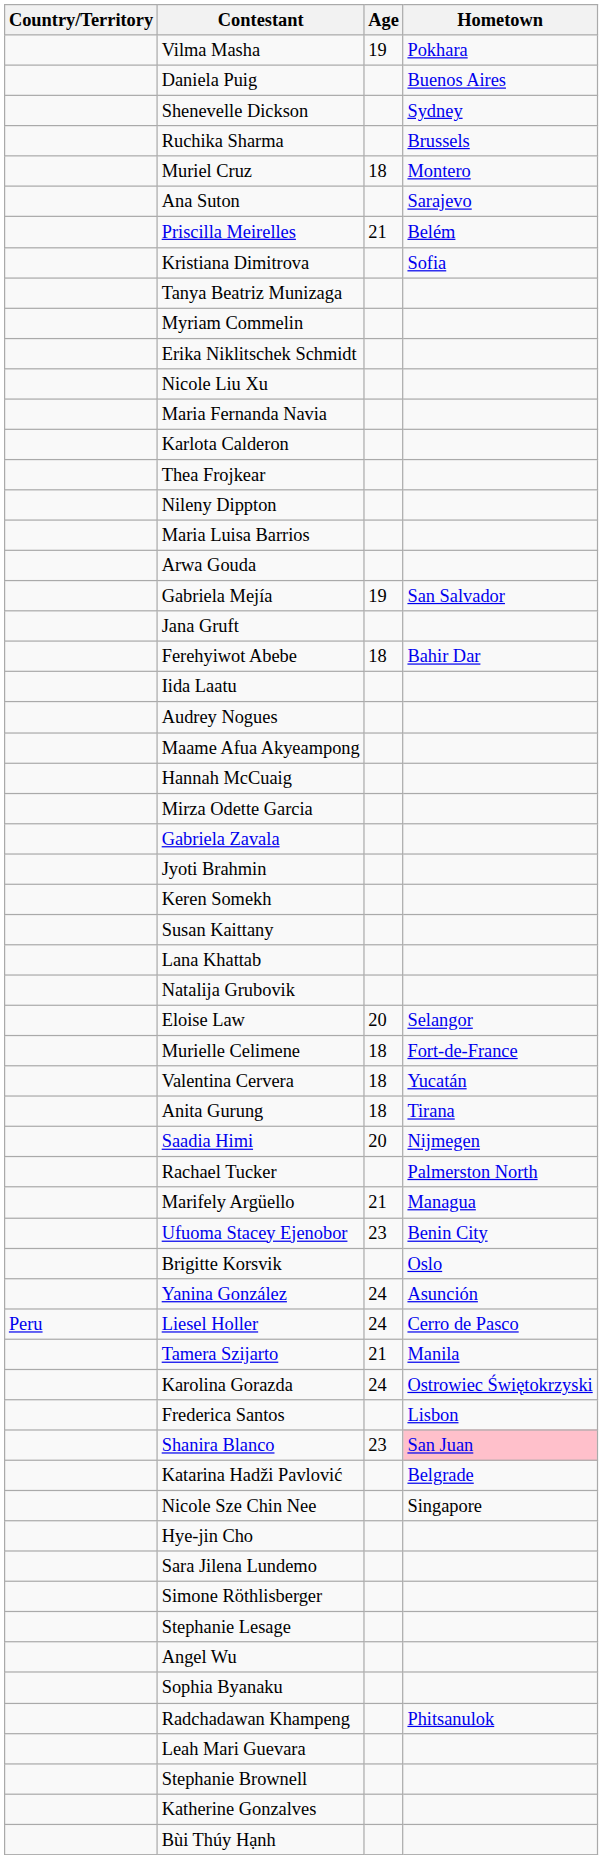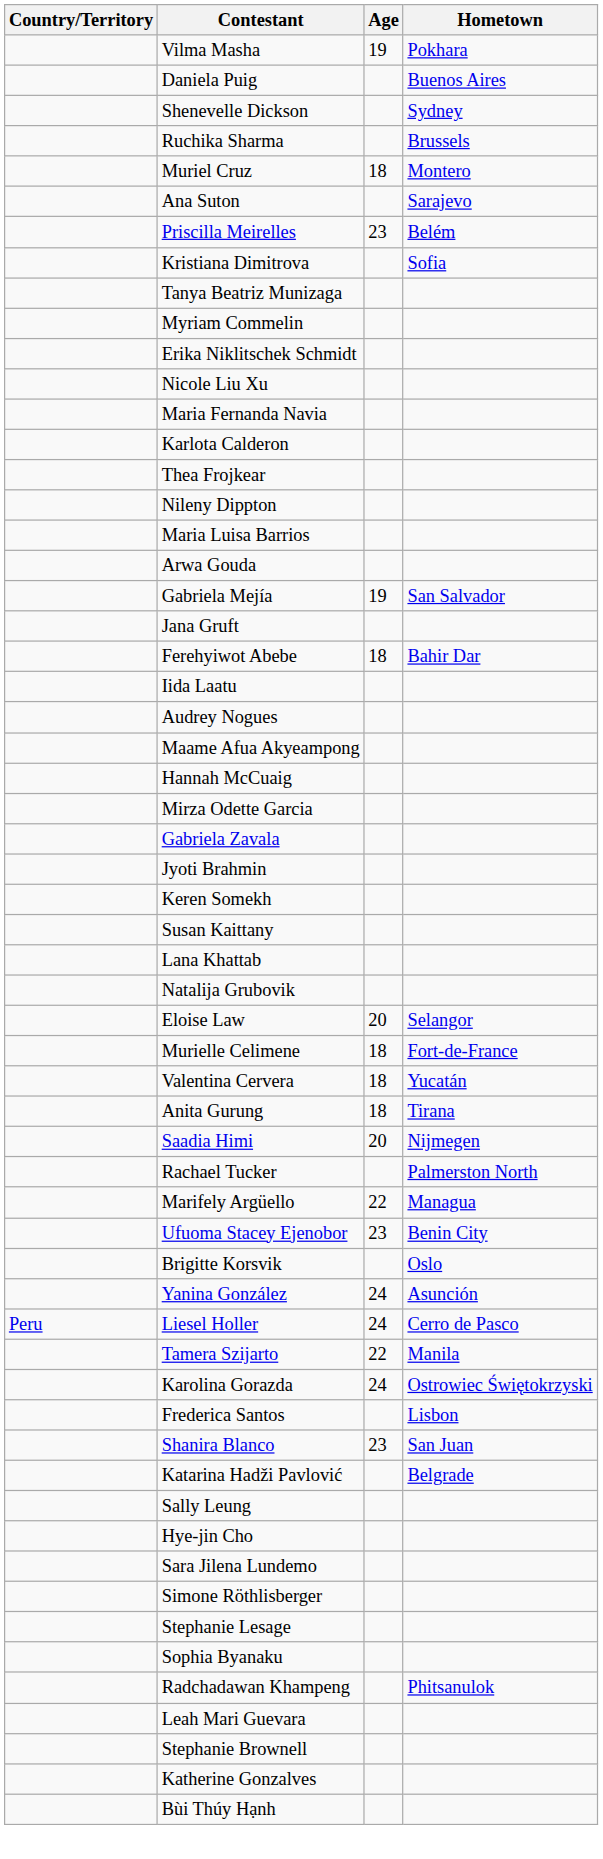Priscilla Meirelles | Age: 21 -> 23
Marifely Argüello | Age: 21 -> 22
Tamera Szijarto | Age: 21 -> 22
Shanira Blanco | Hometown: pink background -> no background
- row: Nicole Sze Chin Nee | Singapore
+ row: Sally Leung
- row: Angel Wu
